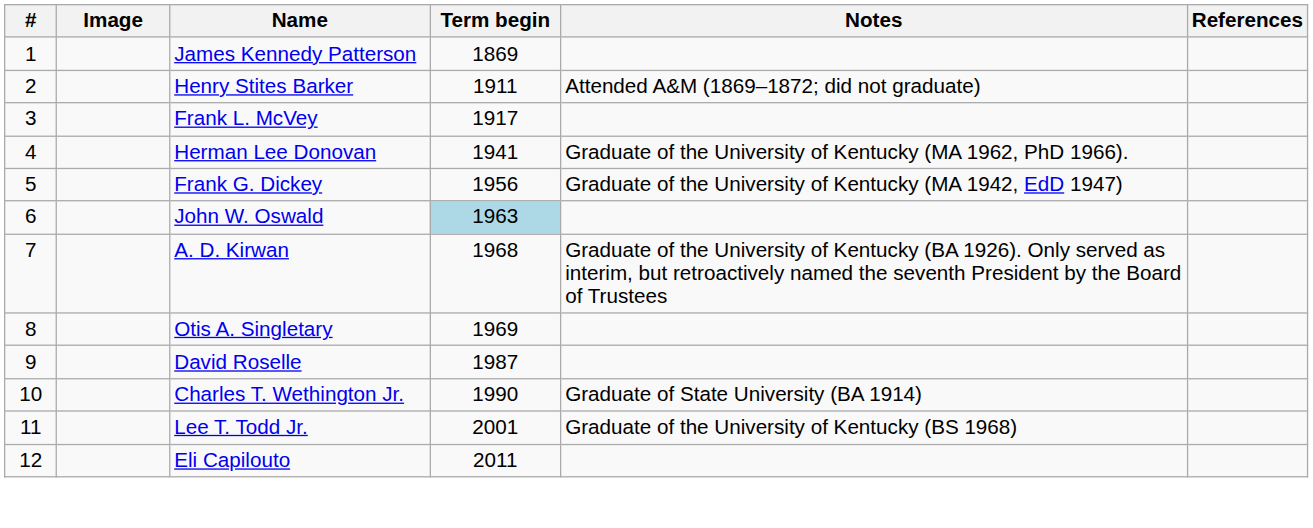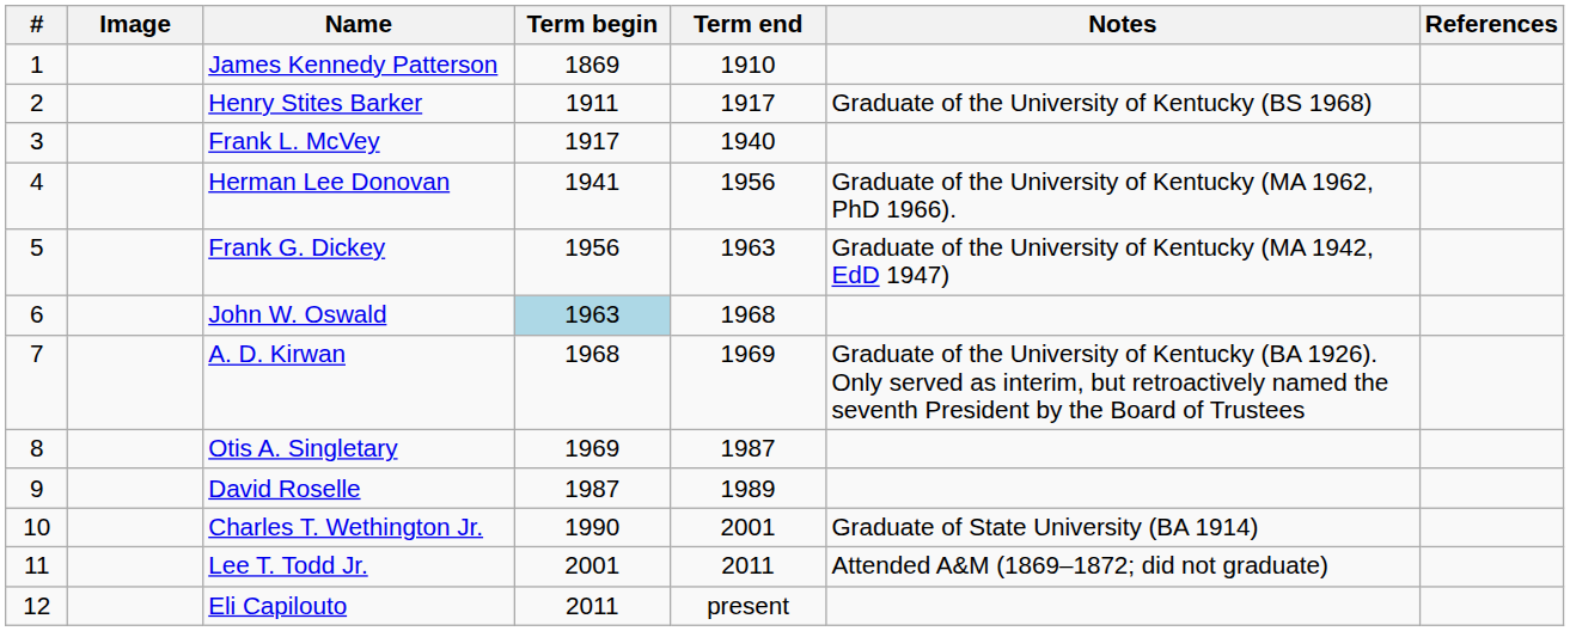+ column: Term end | 1910 | 1917 | 1940 | 1956 | 1963 | 1968 | 1969 | 1987 | 1989 | 2001 | 2011 | present
Henry Stites Barker | Notes: Attended A&M (1869–1872; did not graduate) -> Graduate of the University of Kentucky (BS 1968)
Lee T. Todd Jr. | Notes: Graduate of the University of Kentucky (BS 1968) -> Attended A&M (1869–1872; did not graduate)
